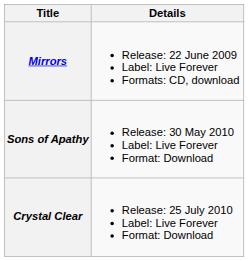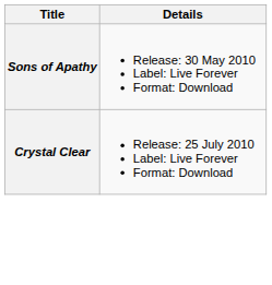- row: Mirrors | Release: 22 June 2009 Label: Live Forever Formats: CD, download
